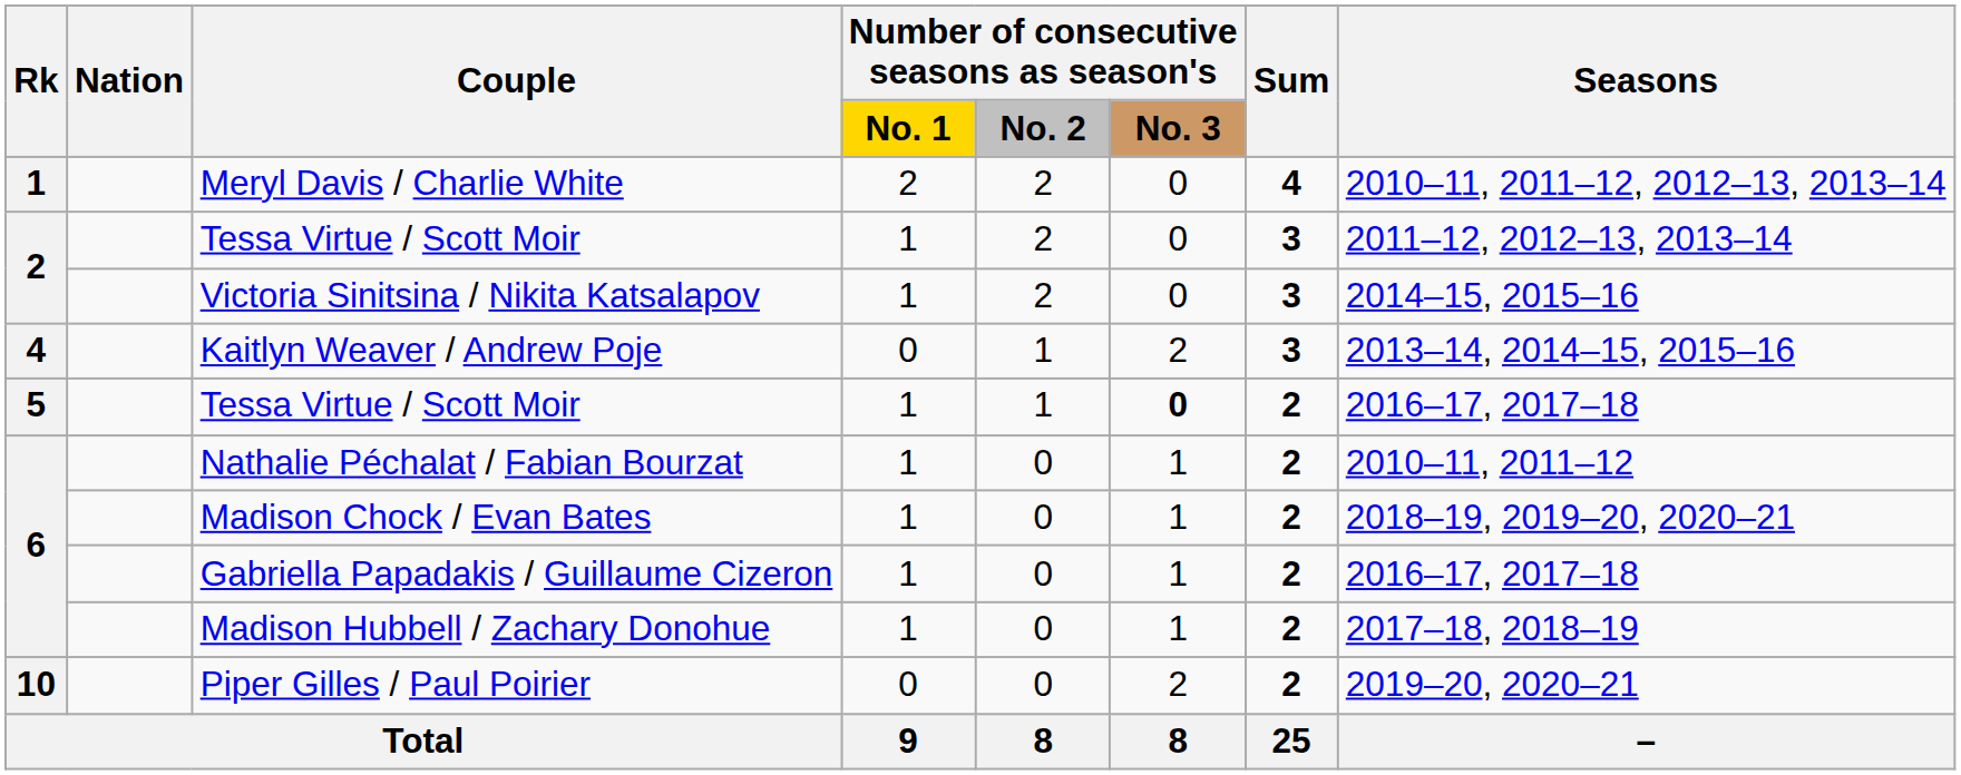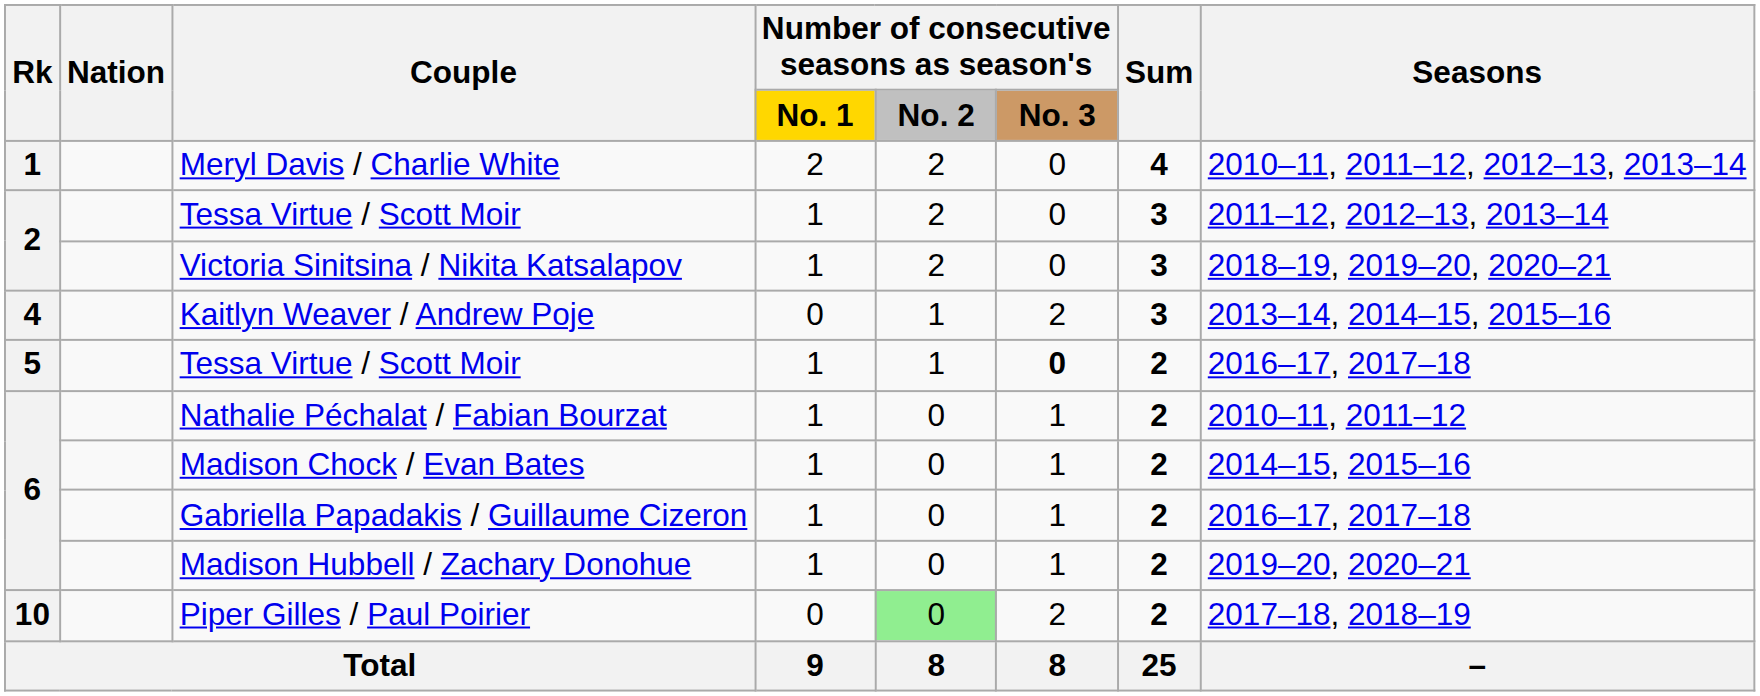Victoria Sinitsina / Nikita Katsalapov | Seasons: 2014–15, 2015–16 -> 2018–19, 2019–20, 2020–21
Madison Chock / Evan Bates | Seasons: 2018–19, 2019–20, 2020–21 -> 2014–15, 2015–16
Madison Hubbell / Zachary Donohue | Seasons: 2017–18, 2018–19 -> 2019–20, 2020–21
Piper Gilles / Paul Poirier | Number of consecutive seasons as season's / No. 2: no background -> lightgreen background
Piper Gilles / Paul Poirier | Seasons: 2019–20, 2020–21 -> 2017–18, 2018–19
